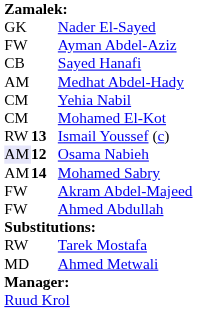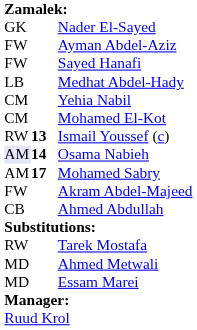Sayed Hanafi | column 1: CB -> FW
Medhat Abdel-Hady | column 1: AM -> LB
Osama Nabieh | column 2: 12 -> 14
Mohamed Sabry | column 2: 14 -> 17
Ahmed Abdullah | column 1: FW -> CB
+ row: MD | Essam Marei
